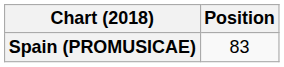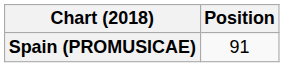Spain (PROMUSICAE) | Position: 83 -> 91
